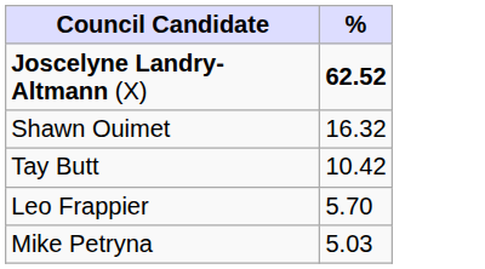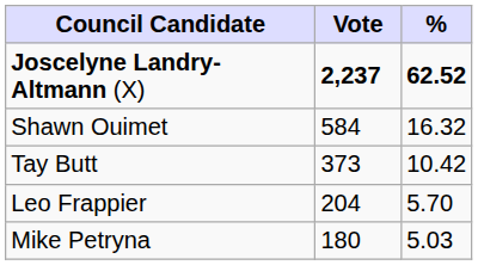+ column: Vote | 2,237 | 584 | 373 | 204 | 180
